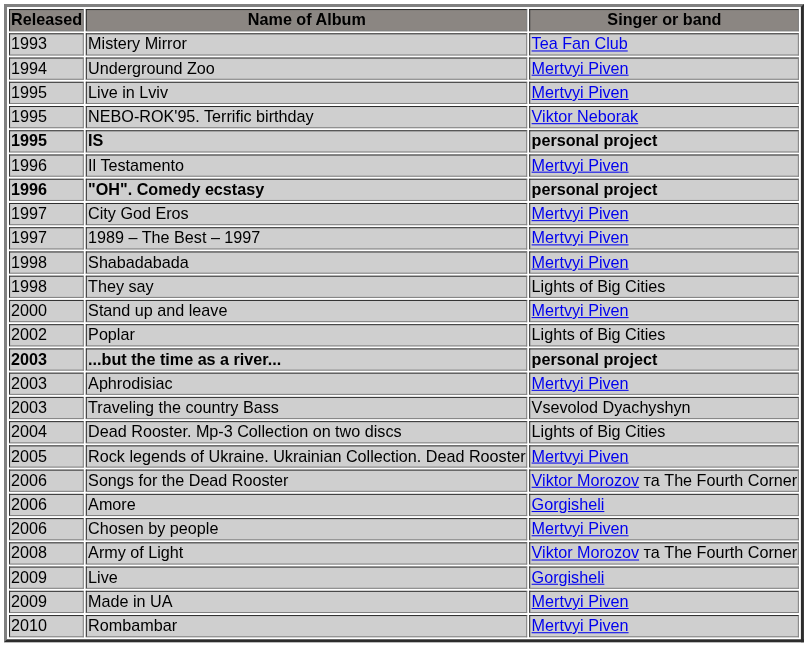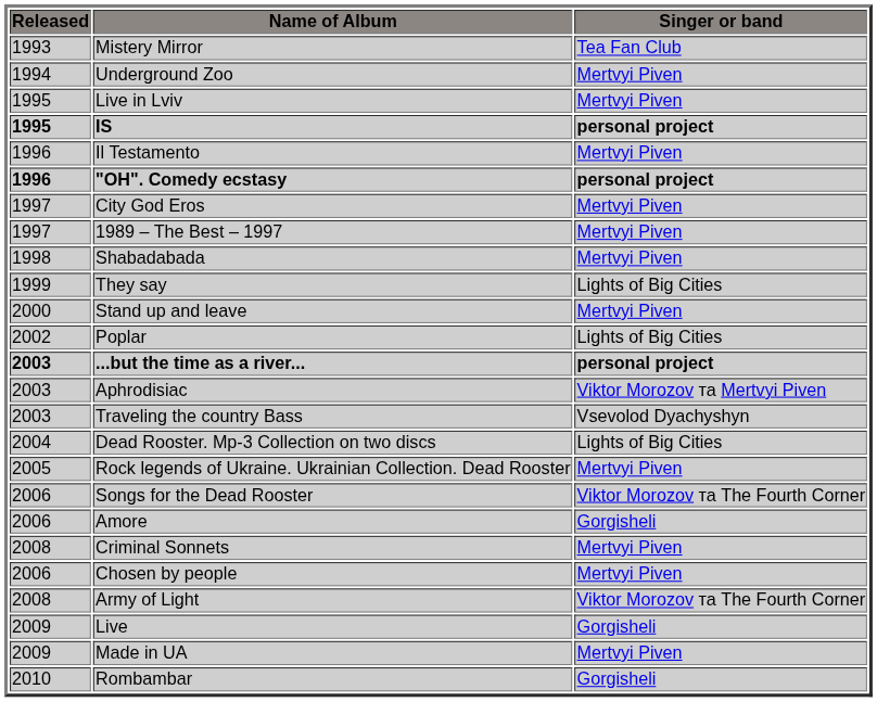- row: 1995 | NEBO-ROK'95. Terrific birthday | Viktor Neborak
They say | Released: 1998 -> 1999
Aphrodisiac | Singer or band: Mertvyi Piven -> Viktor Morozov та Mertvyi Piven
+ row: 2008 | Criminal Sonnets | Mertvyi Piven
Rombambar | Singer or band: Mertvyi Piven -> Gorgisheli
